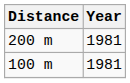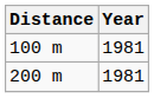rows swapped: 100 m <-> 200 m
